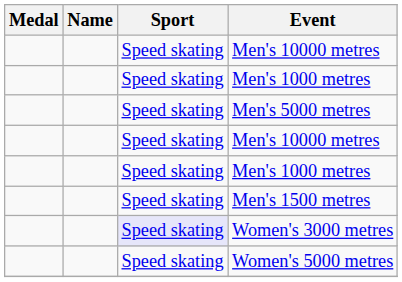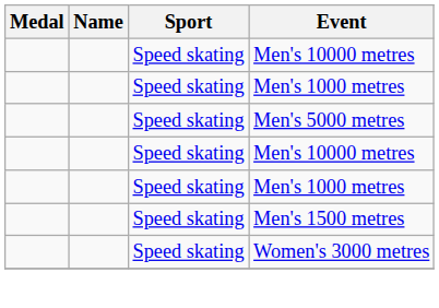Women's 3000 metres | Sport: lavender background -> no background
- row: Speed skating | Women's 5000 metres
